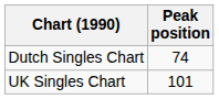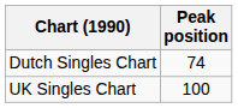UK Singles Chart | Peak position: 101 -> 100
